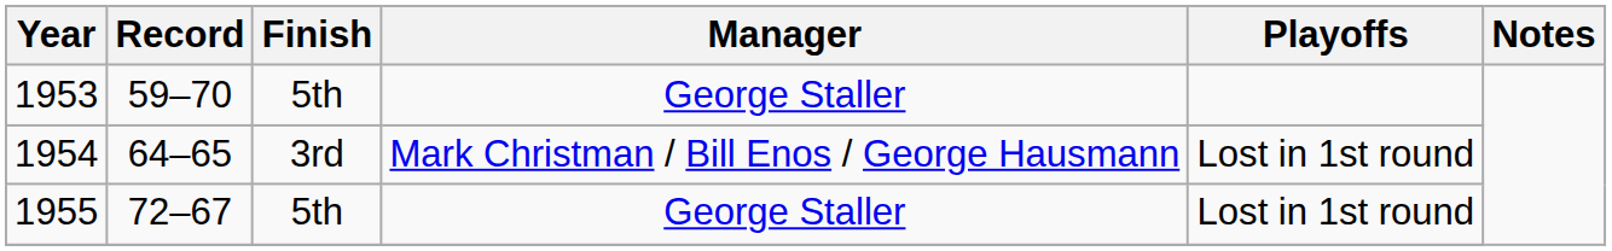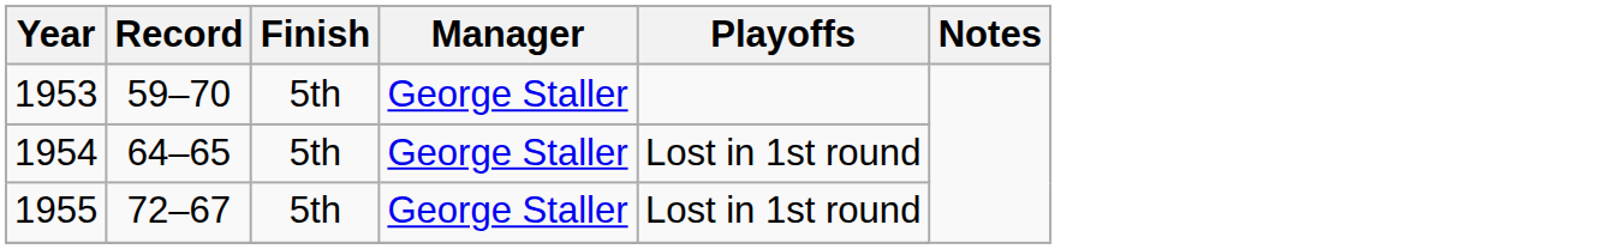1954 | Finish: 3rd -> 5th
1954 | Manager: Mark Christman / Bill Enos / George Hausmann -> George Staller
